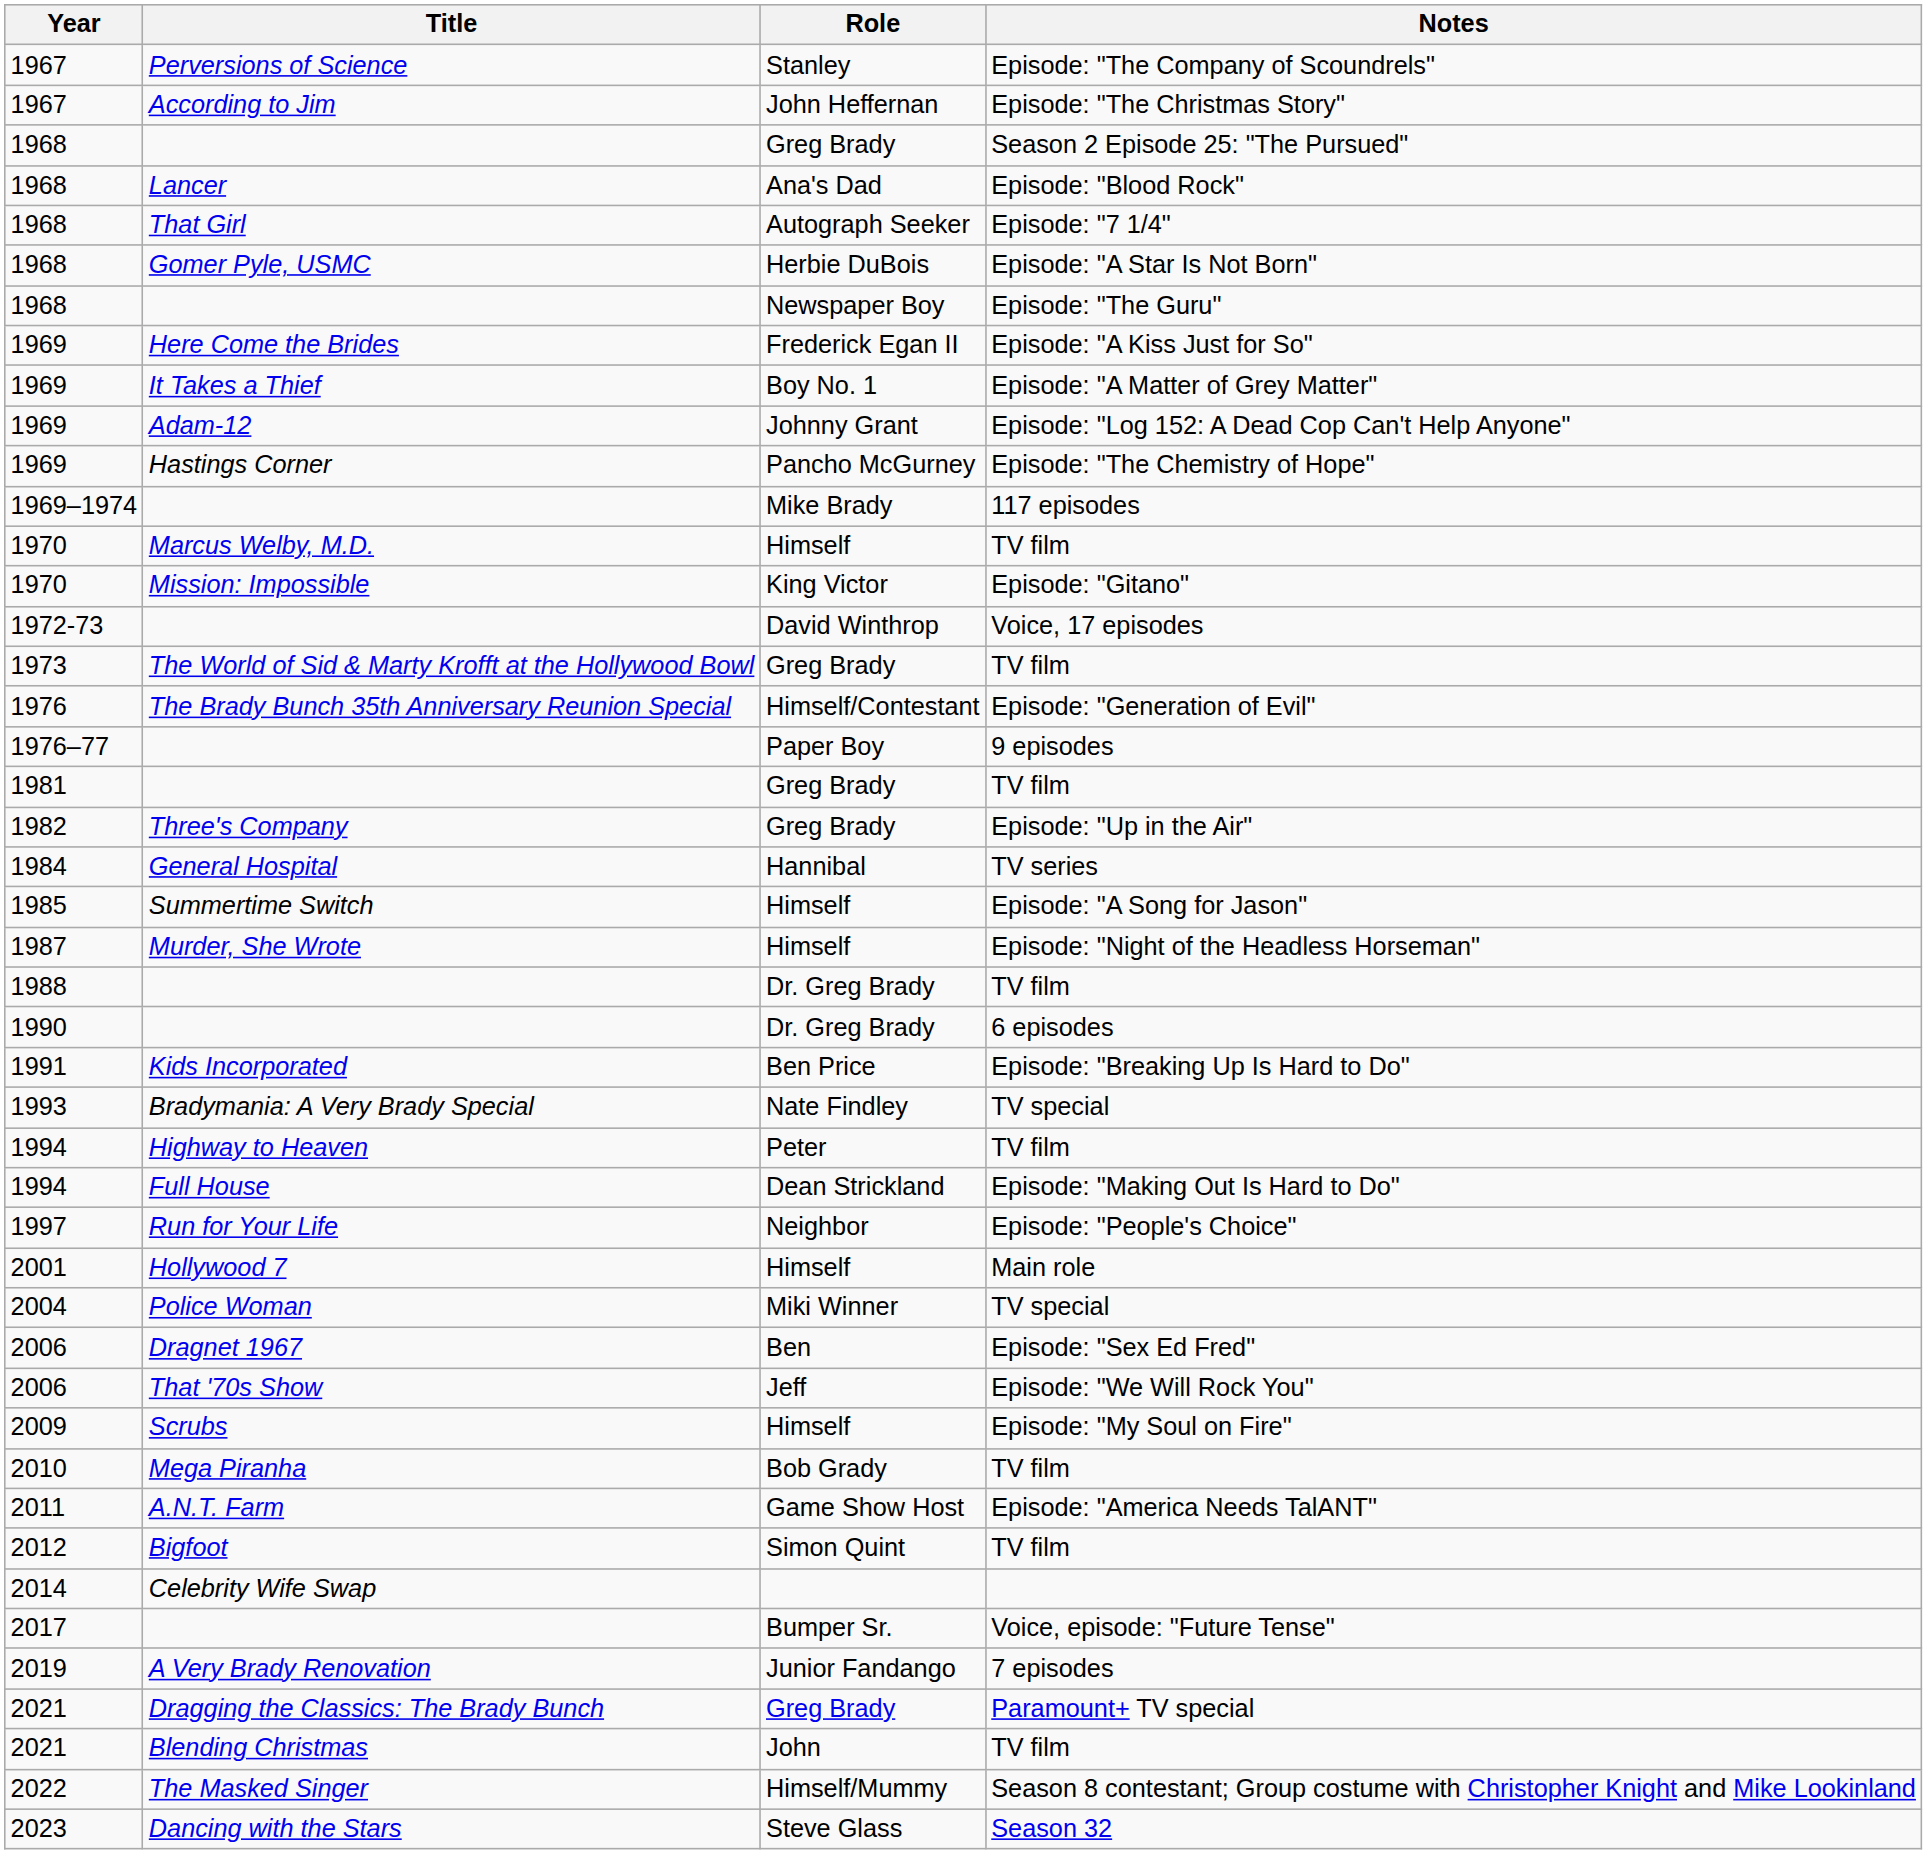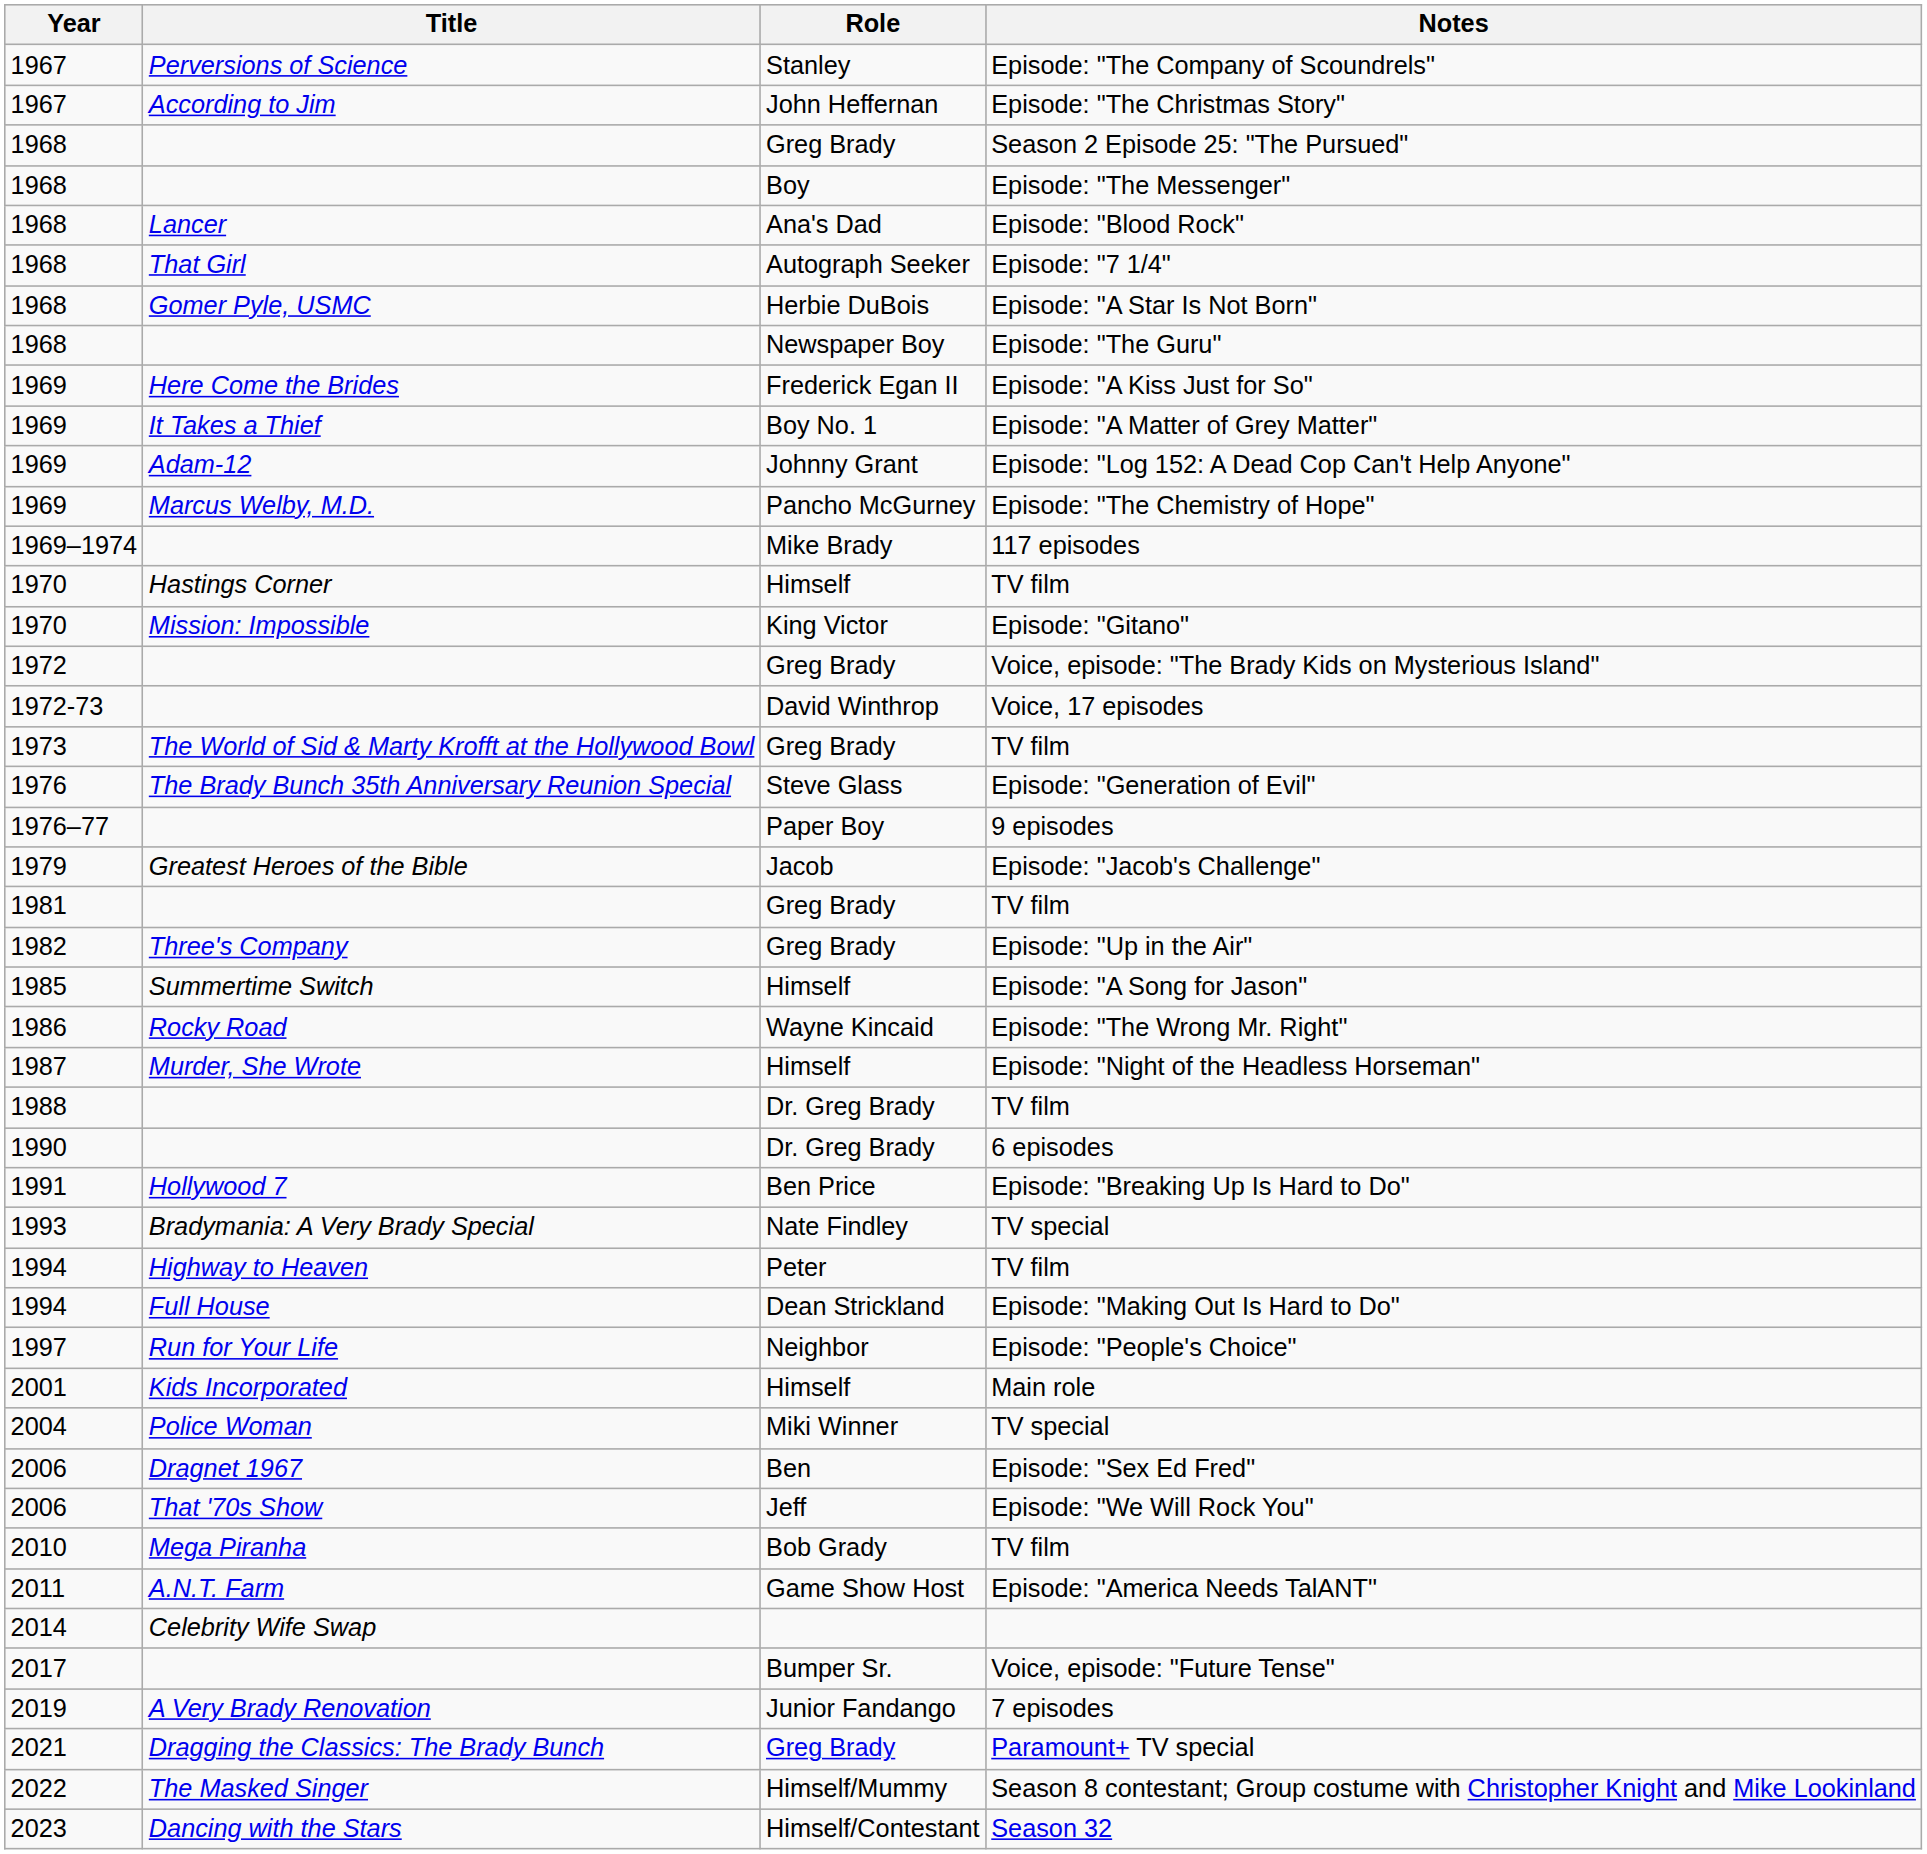+ row: 1968 | Boy | Episode: "The Messenger"
Episode: "The Chemistry of Hope" | Title: Hastings Corner -> Marcus Welby, M.D.
1970 / TV film | Title: Marcus Welby, M.D. -> Hastings Corner
+ row: 1972 | Greg Brady | Voice, episode: "The Brady Kids on Mysterious Island"
Episode: "Generation of Evil" | Role: Himself/Contestant -> Steve Glass
+ row: 1979 | Greatest Heroes of the Bible | Jacob | Episode: "Jacob's Challenge"
- row: 1984 | General Hospital | Hannibal | TV series
+ row: 1986 | Rocky Road | Wayne Kincaid | Episode: "The Wrong Mr. Right"
Episode: "Breaking Up Is Hard to Do" | Title: Kids Incorporated -> Hollywood 7
Main role | Title: Hollywood 7 -> Kids Incorporated
- row: 2009 | Scrubs | Himself | Episode: "My Soul on Fire"
- row: 2012 | Bigfoot | Simon Quint | TV film
- row: 2021 | Blending Christmas | John | TV film
Season 32 | Role: Steve Glass -> Himself/Contestant
